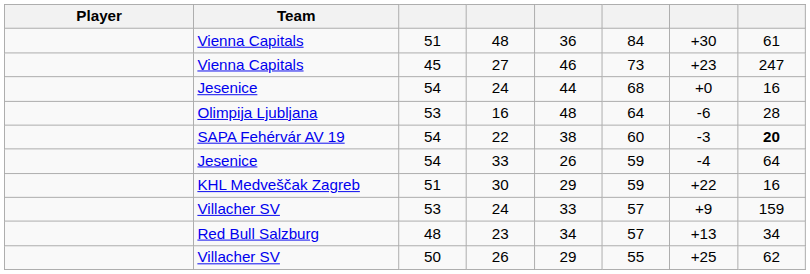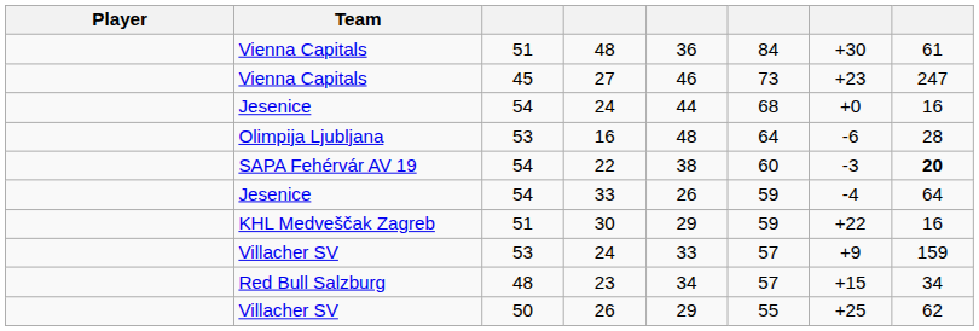23 | column 7: +13 -> +15
